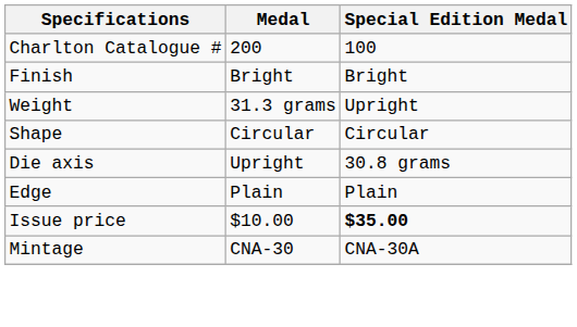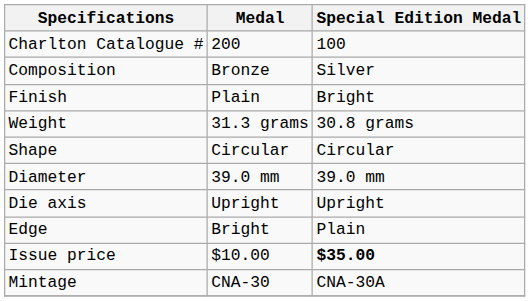+ row: Composition | Bronze | Silver
Finish | Medal: Bright -> Plain
Weight | Special Edition Medal: Upright -> 30.8 grams
+ row: Diameter | 39.0 mm | 39.0 mm
Die axis | Special Edition Medal: 30.8 grams -> Upright
Edge | Medal: Plain -> Bright
